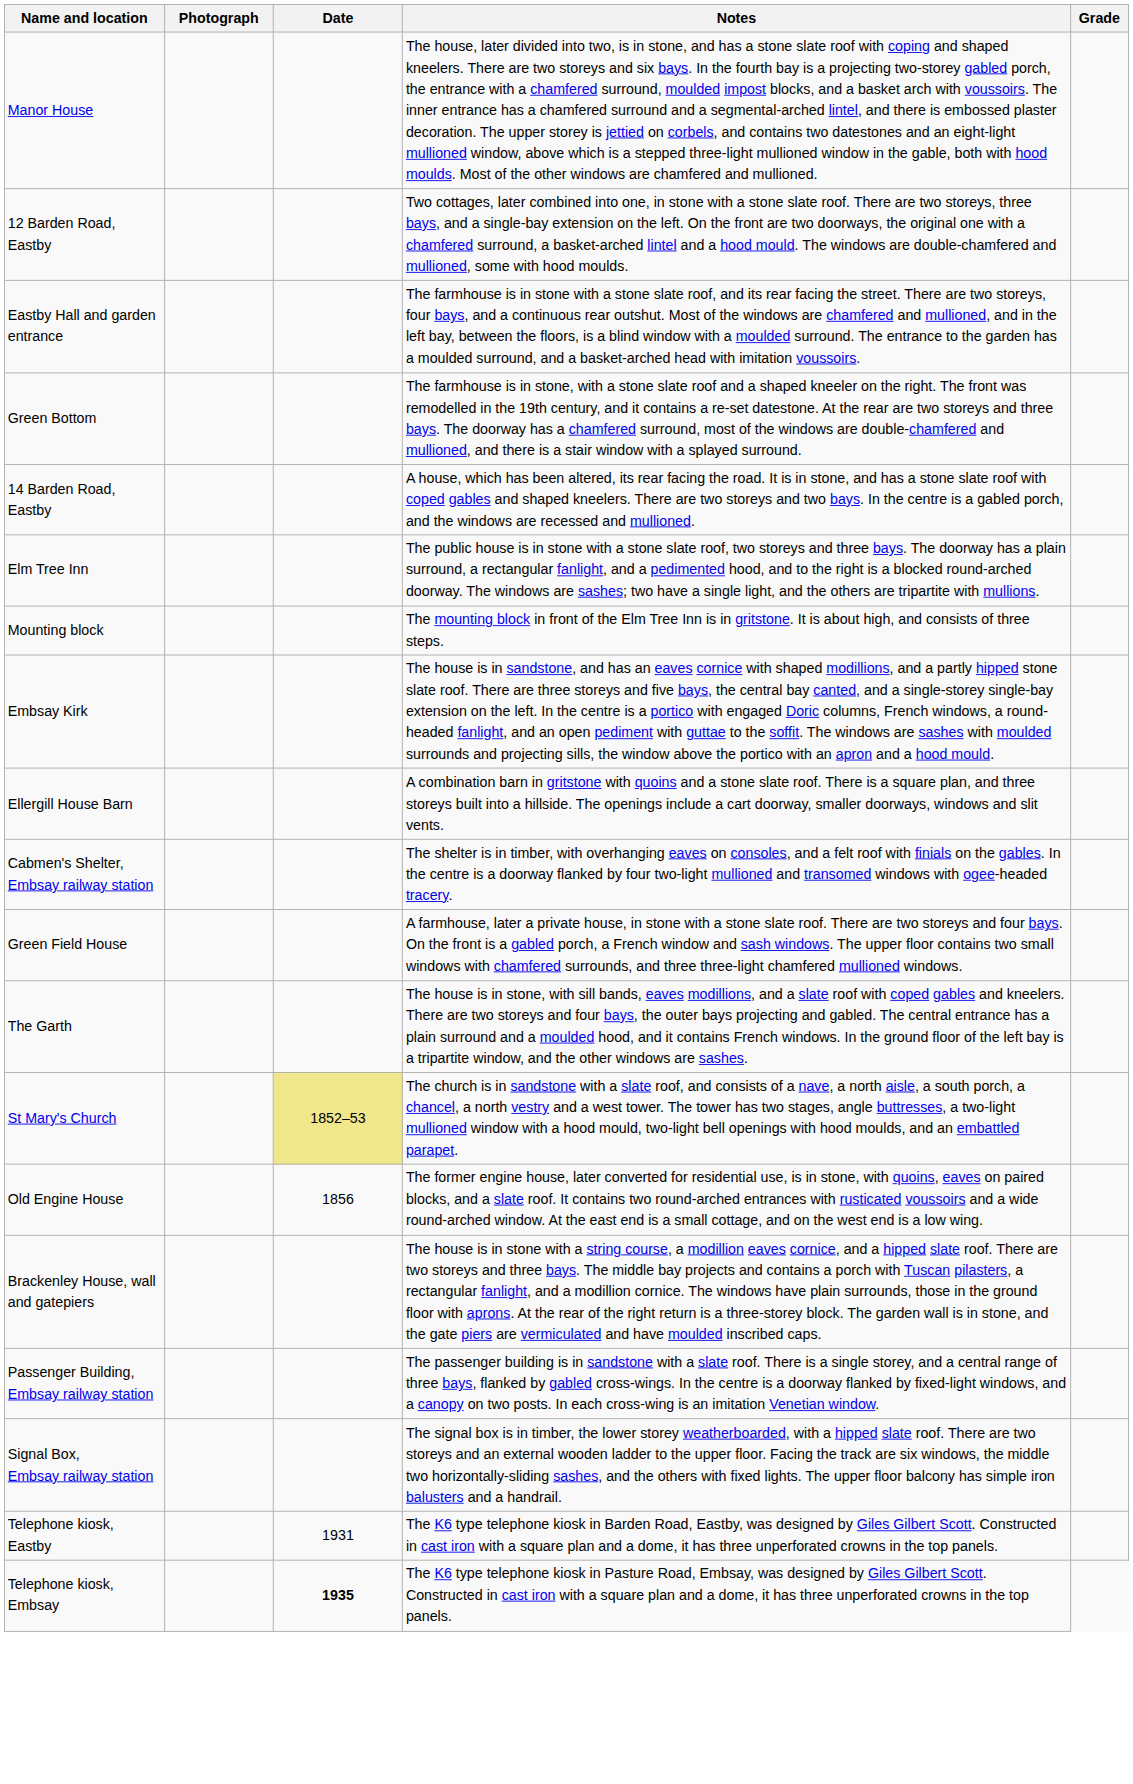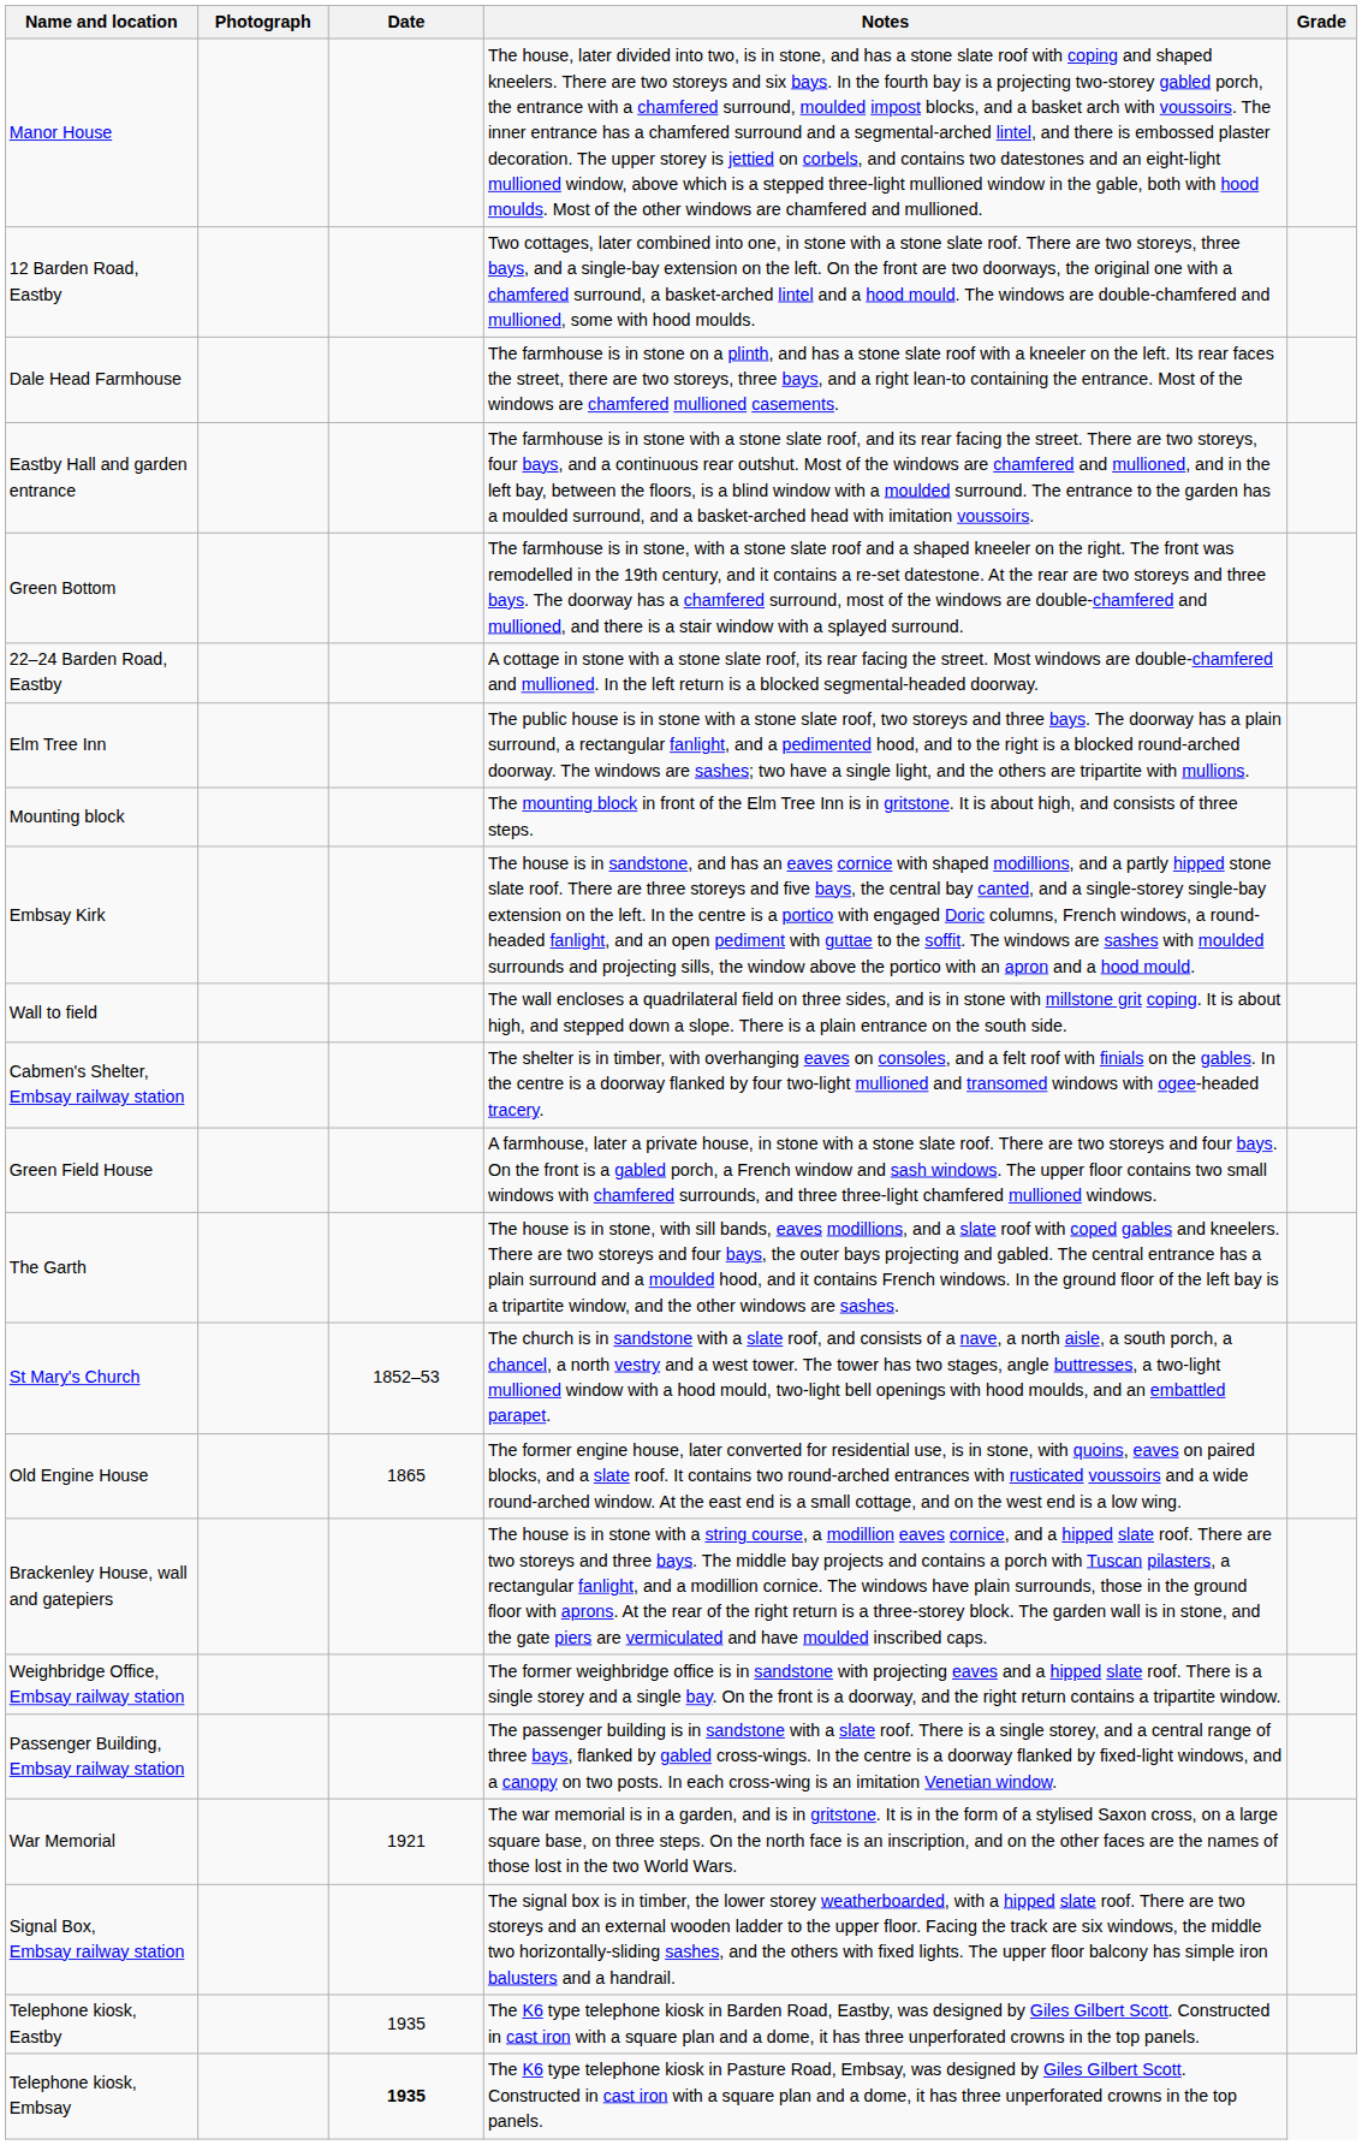+ row: Dale Head Farmhouse | The farmhouse is in stone on a plinth, and has a stone slate roof with a kneeler on the left. Its rear faces the street, there are two storeys, three bays, and a right lean-to containing the entrance. Most of the windows are chamfered mullioned casements.
+ row: 22–24 Barden Road, Eastby | A cottage in stone with a stone slate roof, its rear facing the street. Most windows are double-chamfered and mullioned. In the left return is a blocked segmental-headed doorway.
- row: 14 Barden Road, Eastby | A house, which has been altered, its rear facing the road. It is in stone, and has a stone slate roof with coped gables and shaped kneelers. There are two storeys and two bays. In the centre is a gabled porch, and the windows are recessed and mullioned.
+ row: Wall to field | The wall encloses a quadrilateral field on three sides, and is in stone with millstone grit coping. It is about high, and stepped down a slope. There is a plain entrance on the south side.
- row: Ellergill House Barn | A combination barn in gritstone with quoins and a stone slate roof. There is a square plan, and three storeys built into a hillside. The openings include a cart doorway, smaller doorways, windows and slit vents.
St Mary's Church | Date: khaki background -> no background
Old Engine House | Date: 1856 -> 1865
+ row: Weighbridge Office, Embsay railway station | The former weighbridge office is in sandstone with projecting eaves and a hipped slate roof. There is a single storey and a single bay. On the front is a doorway, and the right return contains a tripartite window.
+ row: War Memorial | 1921 | The war memorial is in a garden, and is in gritstone. It is in the form of a stylised Saxon cross, on a large square base, on three steps. On the north face is an inscription, and on the other faces are the names of those lost in the two World Wars.
Telephone kiosk, Eastby | Date: 1931 -> 1935
